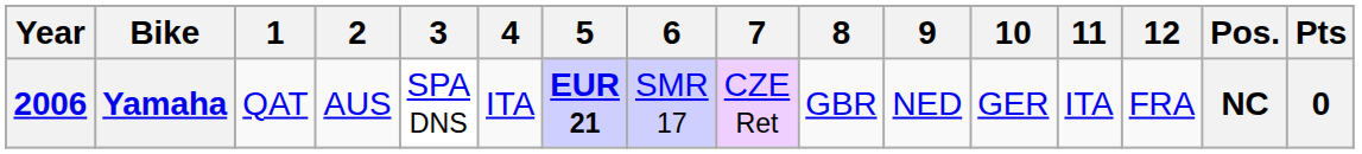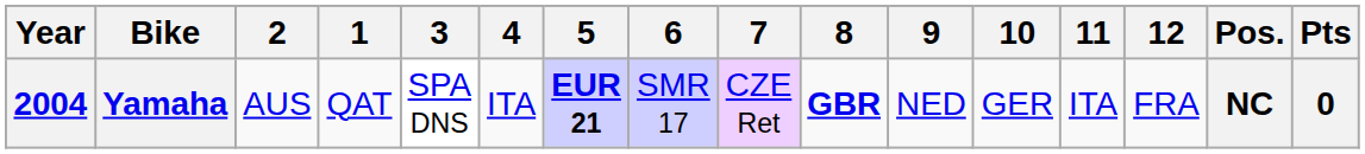columns swapped: 1 <-> 2
Yamaha | Year: 2006 -> 2004
Yamaha | 8: normal -> bold
